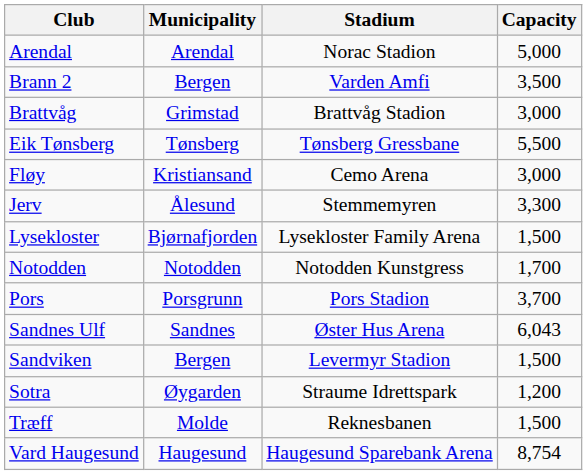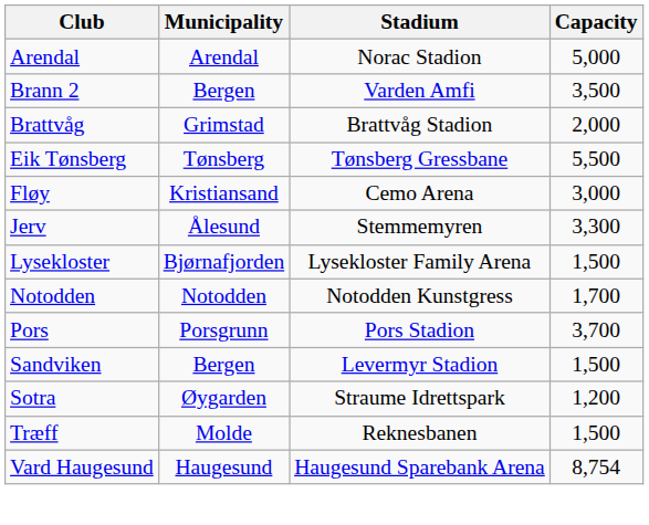Brattvåg | Capacity: 3,000 -> 2,000
- row: Sandnes Ulf | Sandnes | Øster Hus Arena | 6,043
